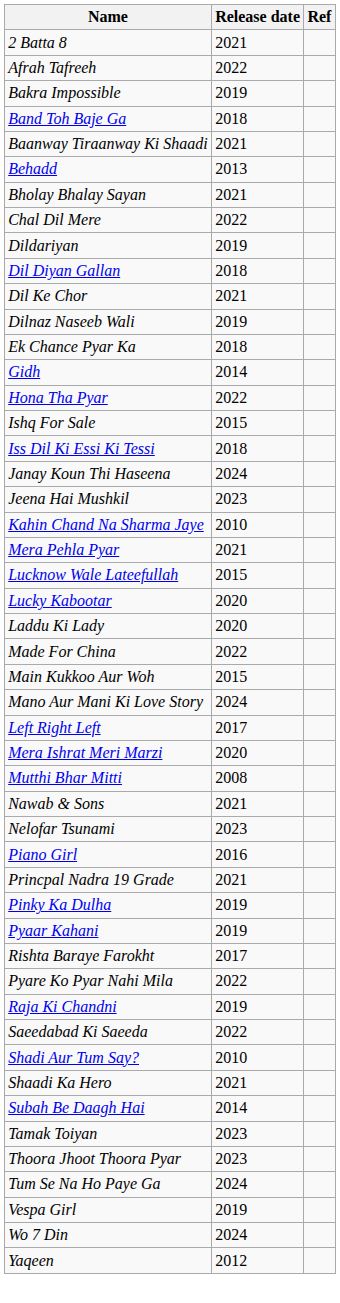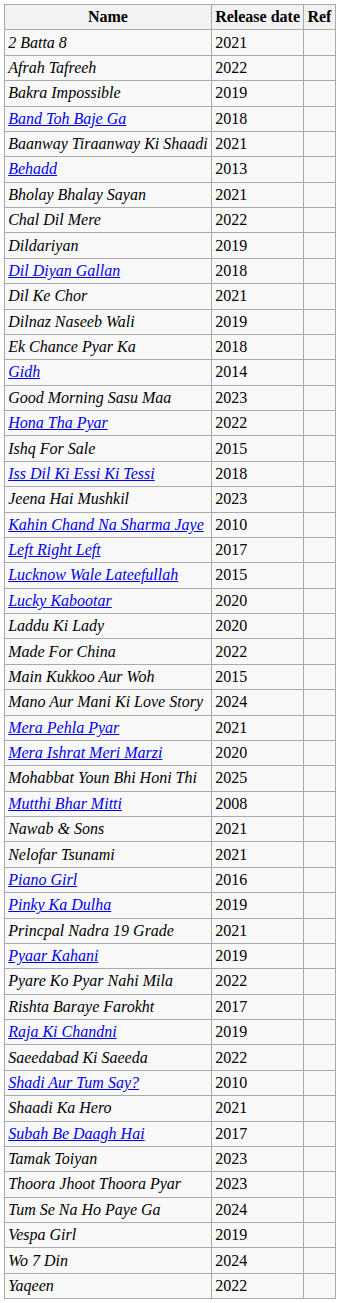+ row: Good Morning Sasu Maa | 2023
- row: Janay Koun Thi Haseena | 2024
rows swapped: Left Right Left <-> Mera Pehla Pyar
+ row: Mohabbat Youn Bhi Honi Thi | 2025
Nelofar Tsunami | Release date: 2023 -> 2021
rows swapped: Pinky Ka Dulha <-> Princpal Nadra 19 Grade
rows swapped: Pyare Ko Pyar Nahi Mila <-> Rishta Baraye Farokht
Subah Be Daagh Hai | Release date: 2014 -> 2017
Yaqeen | Release date: 2012 -> 2022
